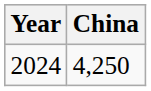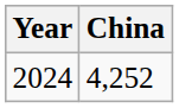2024 | China: 4,250 -> 4,252
